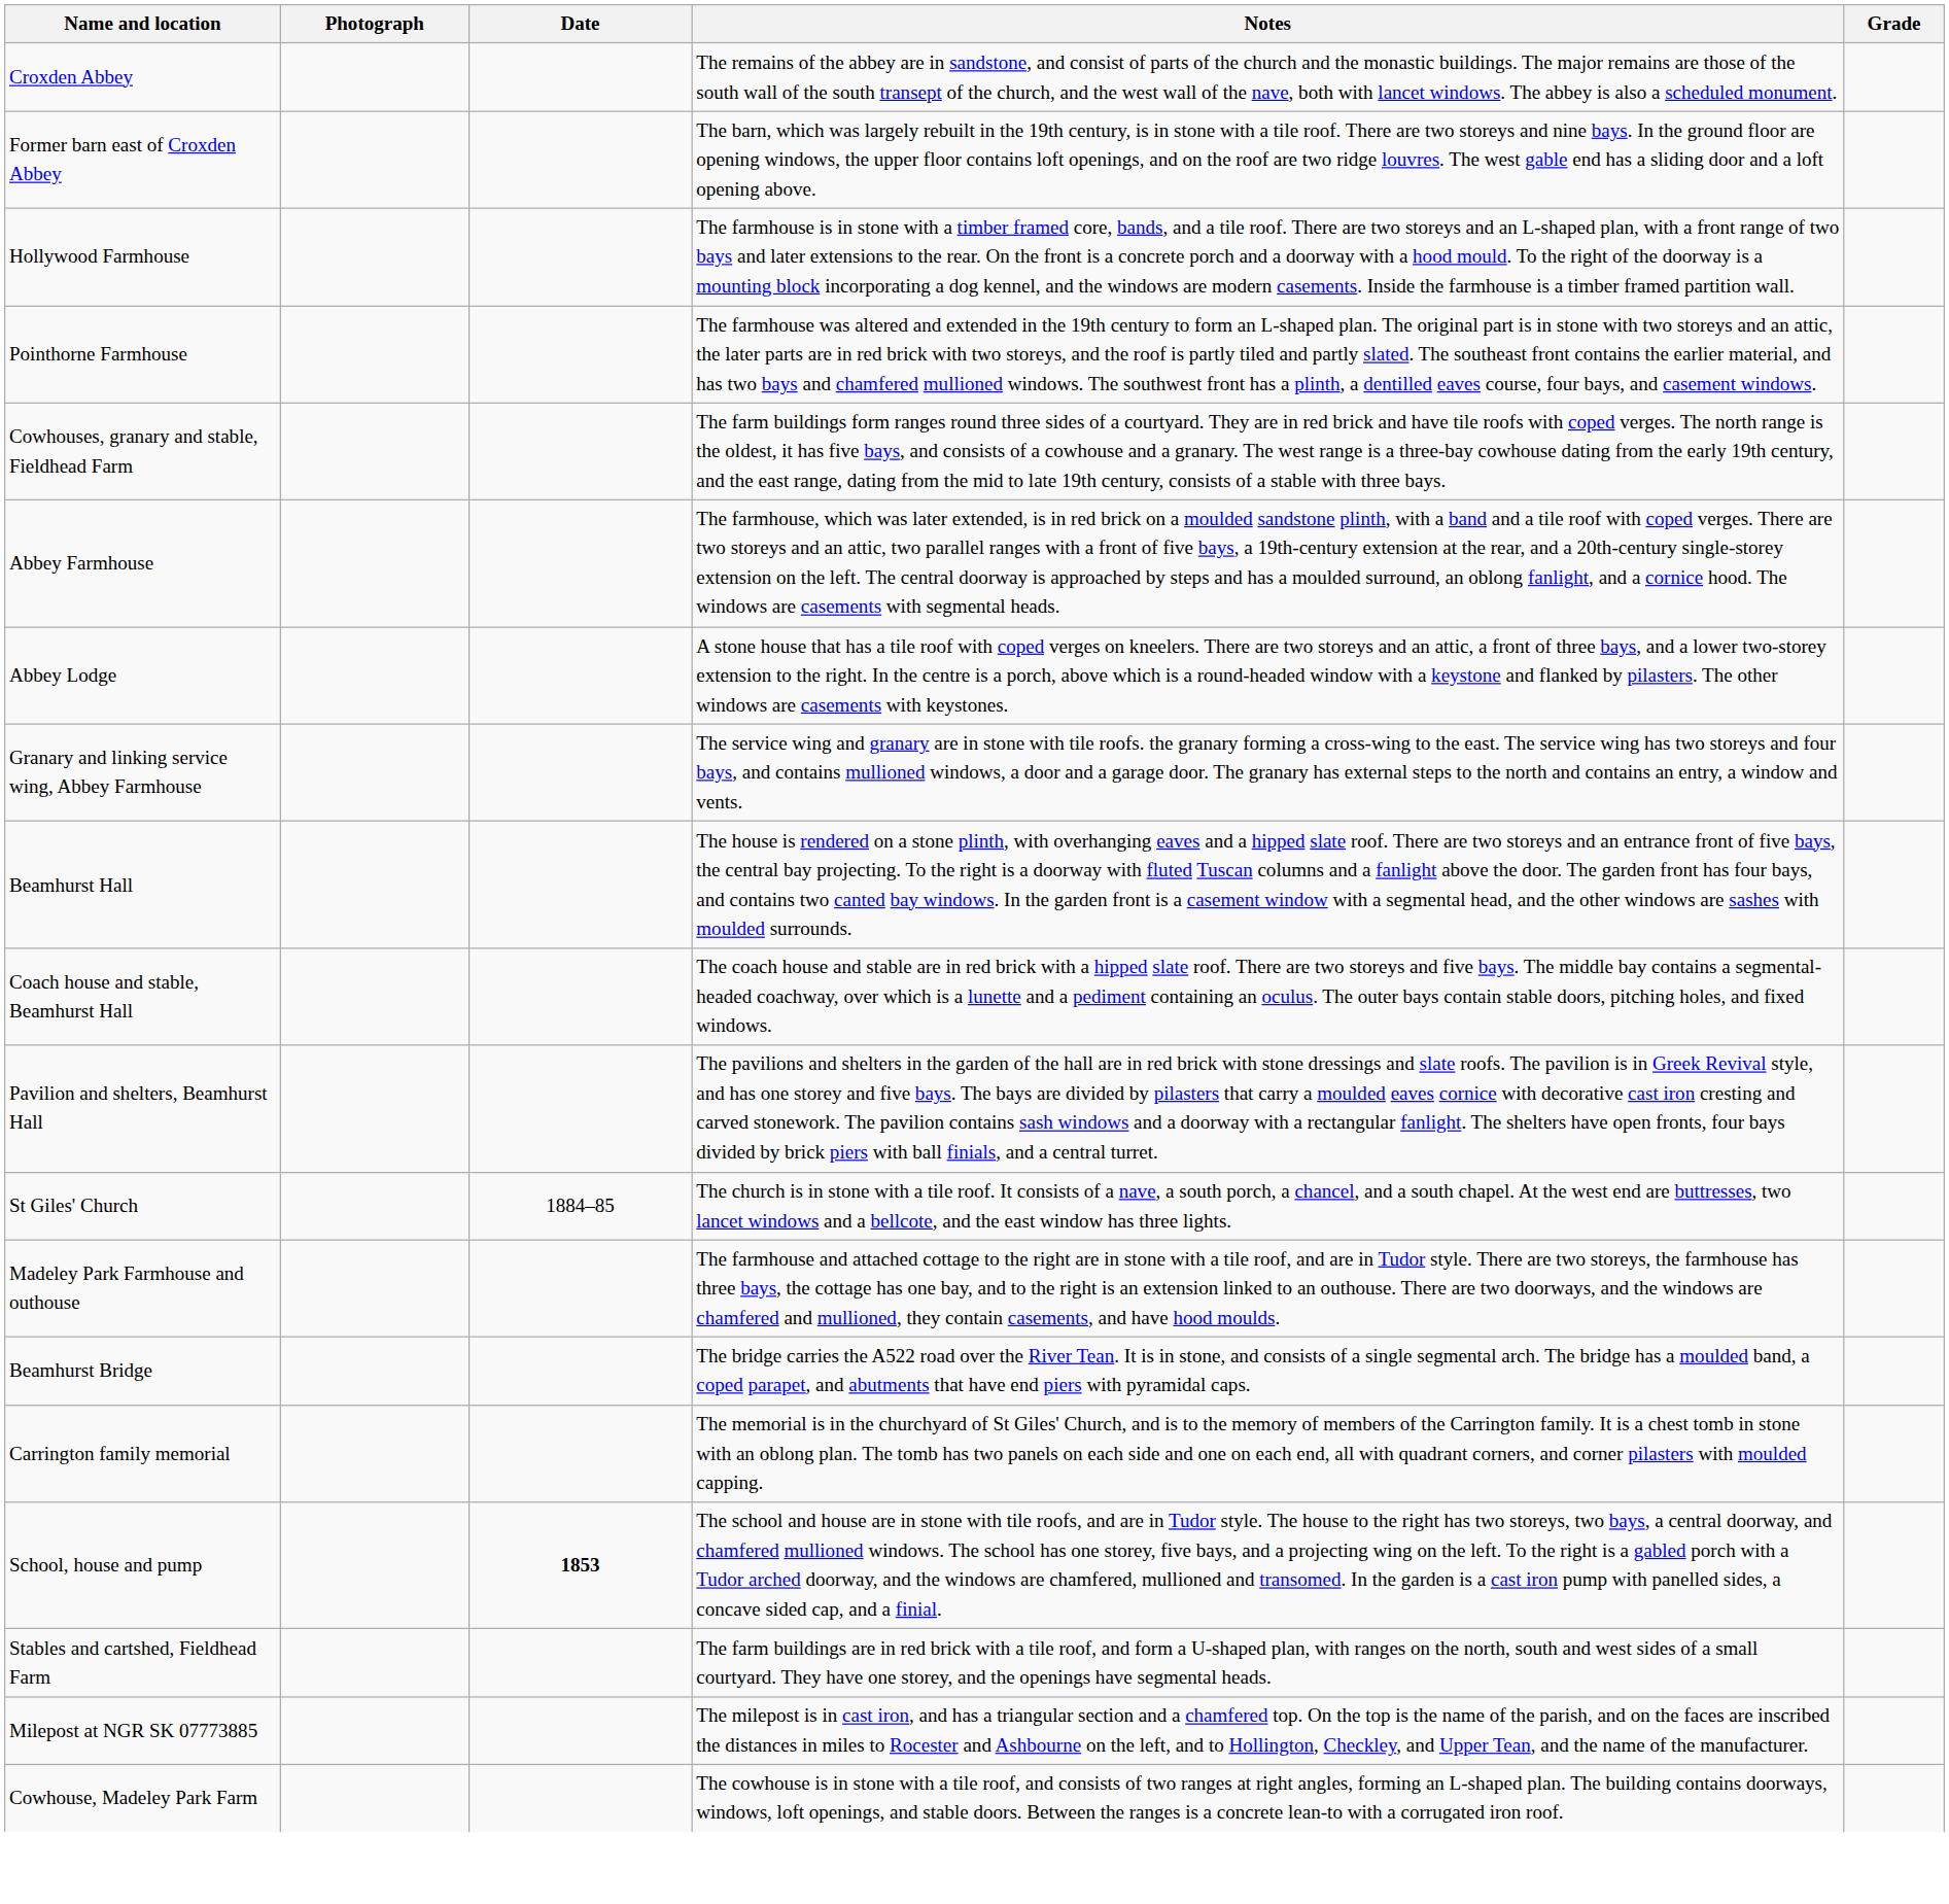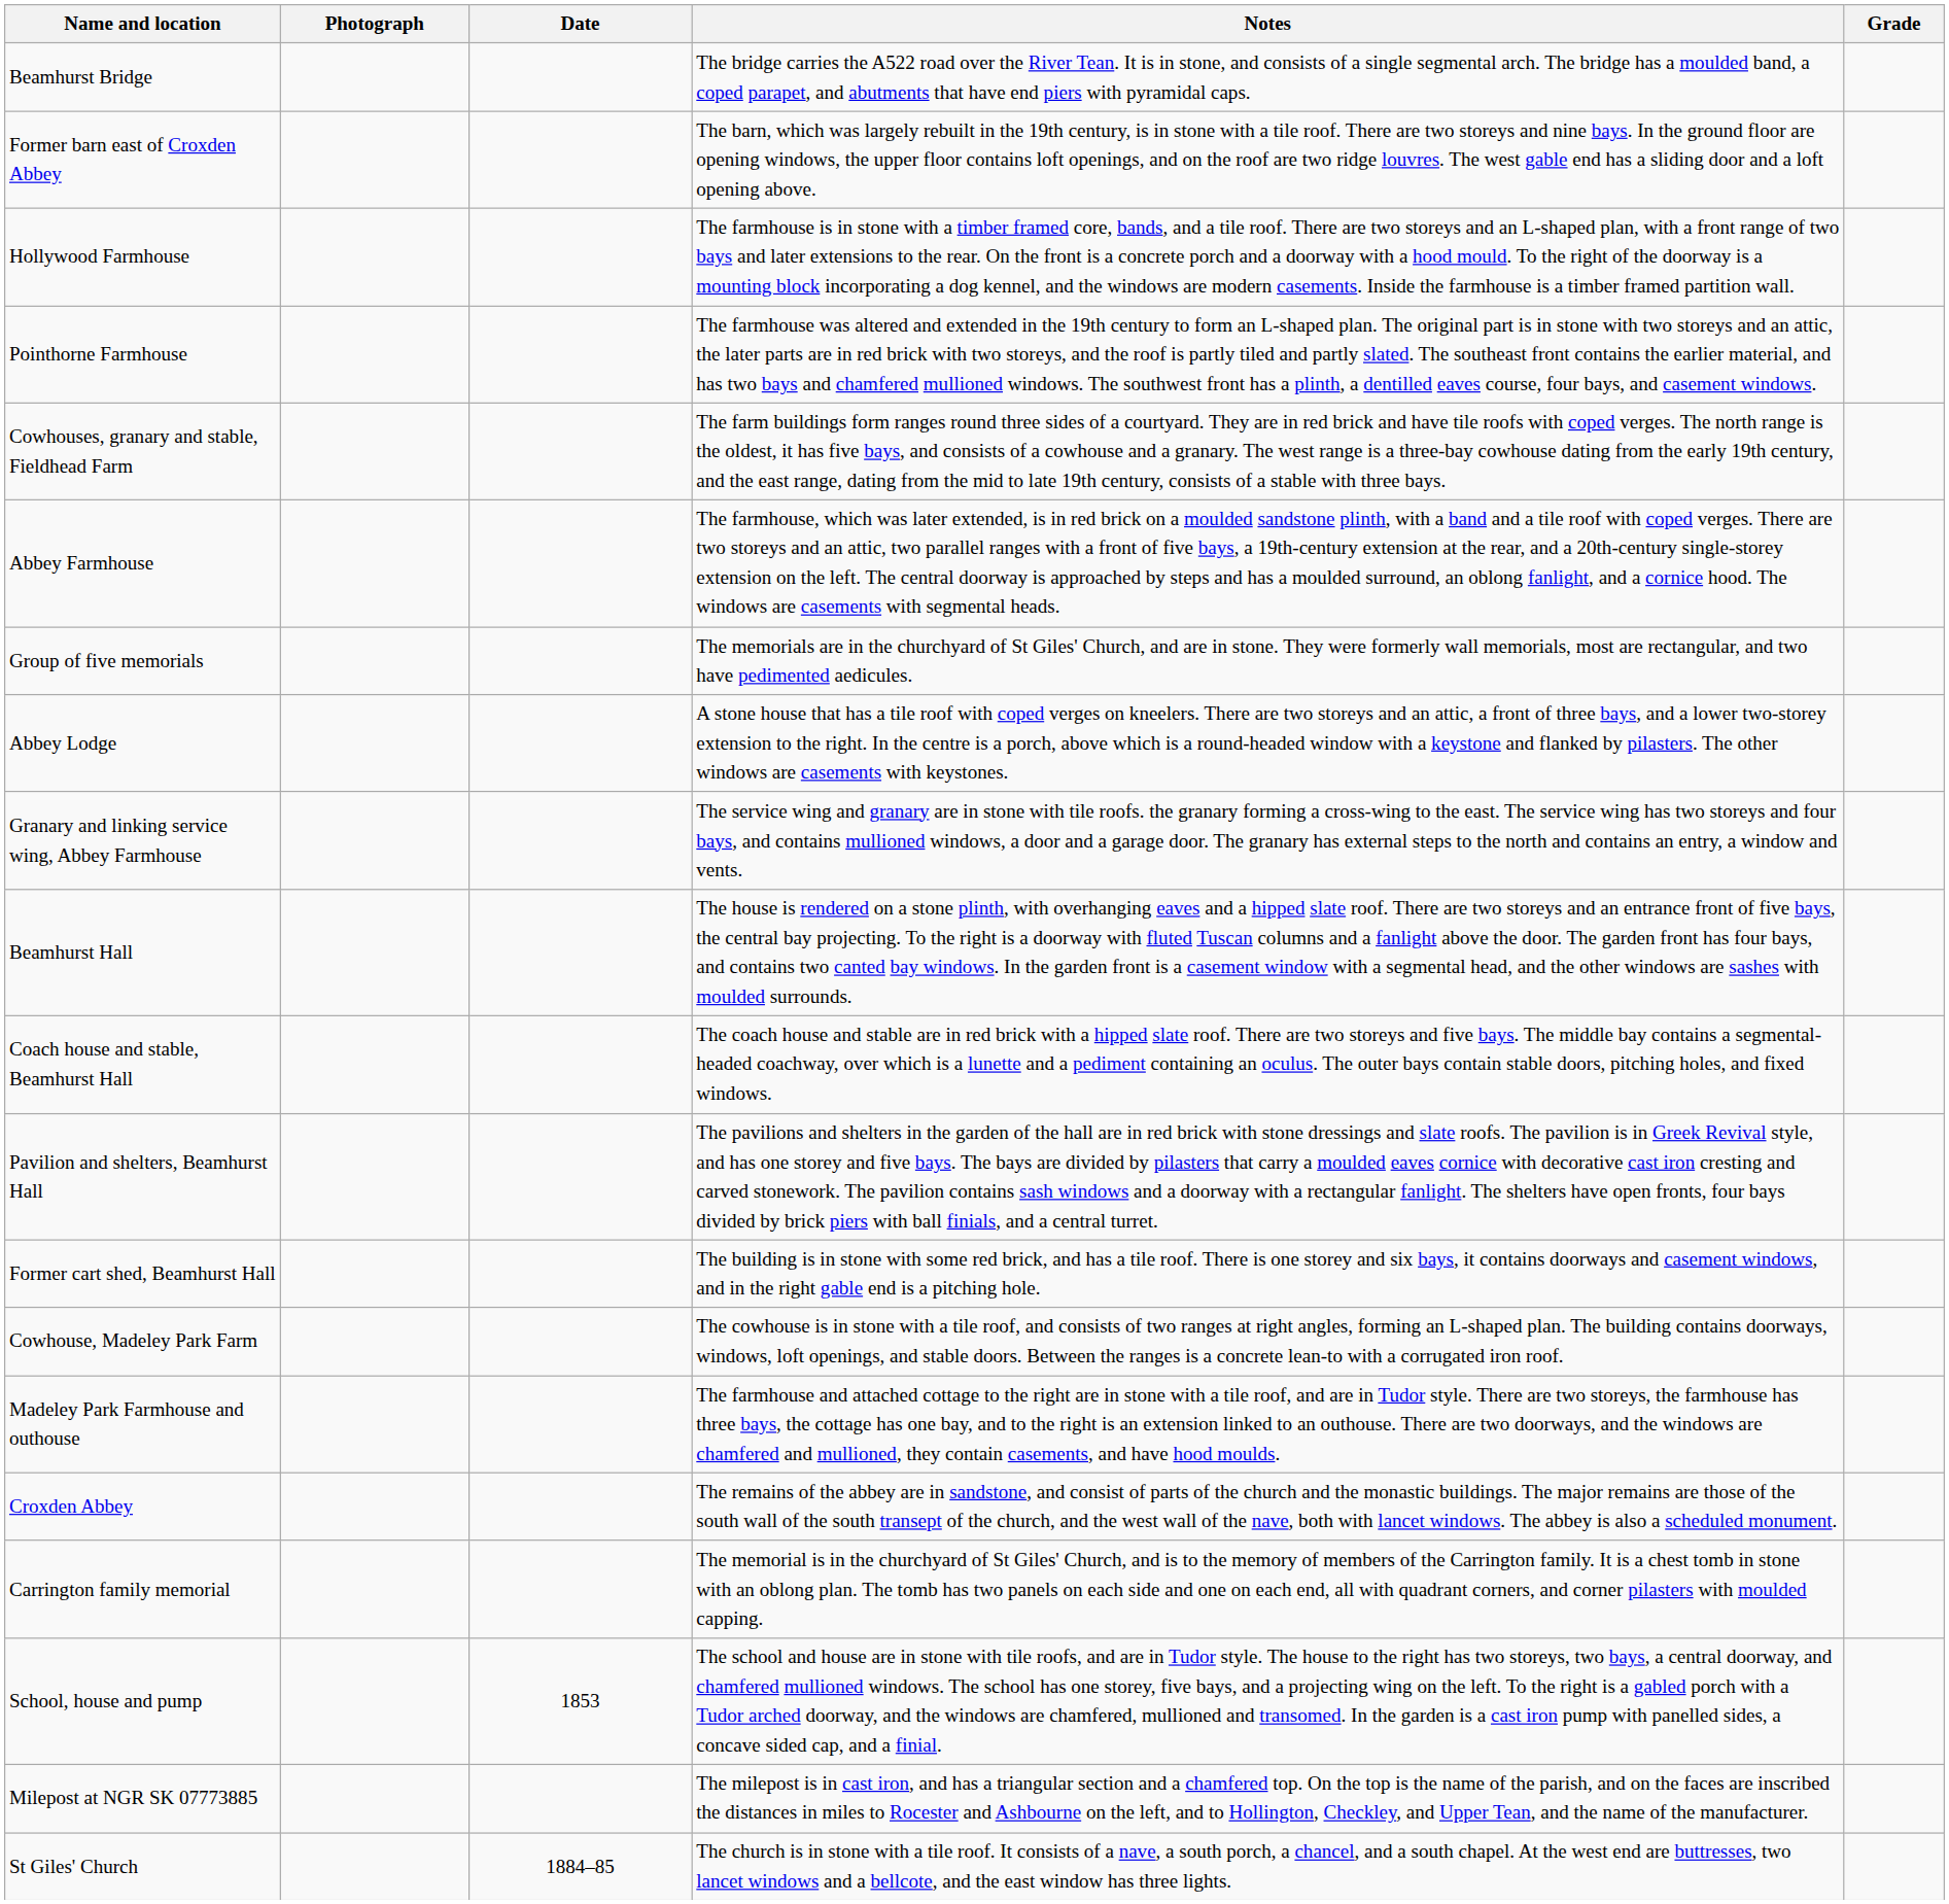rows swapped: Croxden Abbey <-> Beamhurst Bridge
+ row: Group of five memorials | The memorials are in the churchyard of St Giles' Church, and are in stone. They were formerly wall memorials, most are rectangular, and two have pedimented aedicules.
+ row: Former cart shed, Beamhurst Hall | The building is in stone with some red brick, and has a tile roof. There is one storey and six bays, it contains doorways and casement windows, and in the right gable end is a pitching hole.
rows swapped: Cowhouse, Madeley Park Farm <-> St Giles' Church
School, house and pump | Date: bold -> normal
- row: Stables and cartshed, Fieldhead Farm | The farm buildings are in red brick with a tile roof, and form a U-shaped plan, with ranges on the north, south and west sides of a small courtyard. They have one storey, and the openings have segmental heads.
